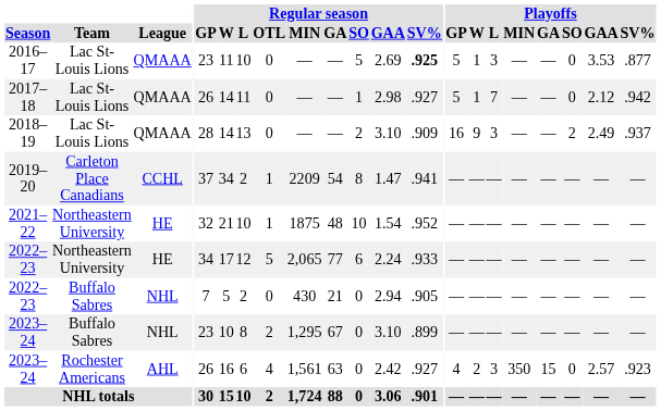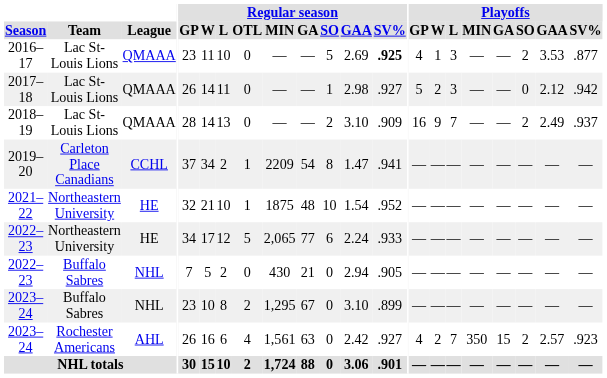2016–17 | Playoffs / GP: 5 -> 4
2016–17 | Playoffs / SO: 0 -> 2
2017–18 | Playoffs / W: 1 -> 2
2017–18 | Playoffs / L: 7 -> 3
2018–19 | Playoffs / L: 3 -> 7
2023–24 / Rochester Americans | Playoffs / L: 3 -> 7
2023–24 / Rochester Americans | Playoffs / SO: 0 -> 2
